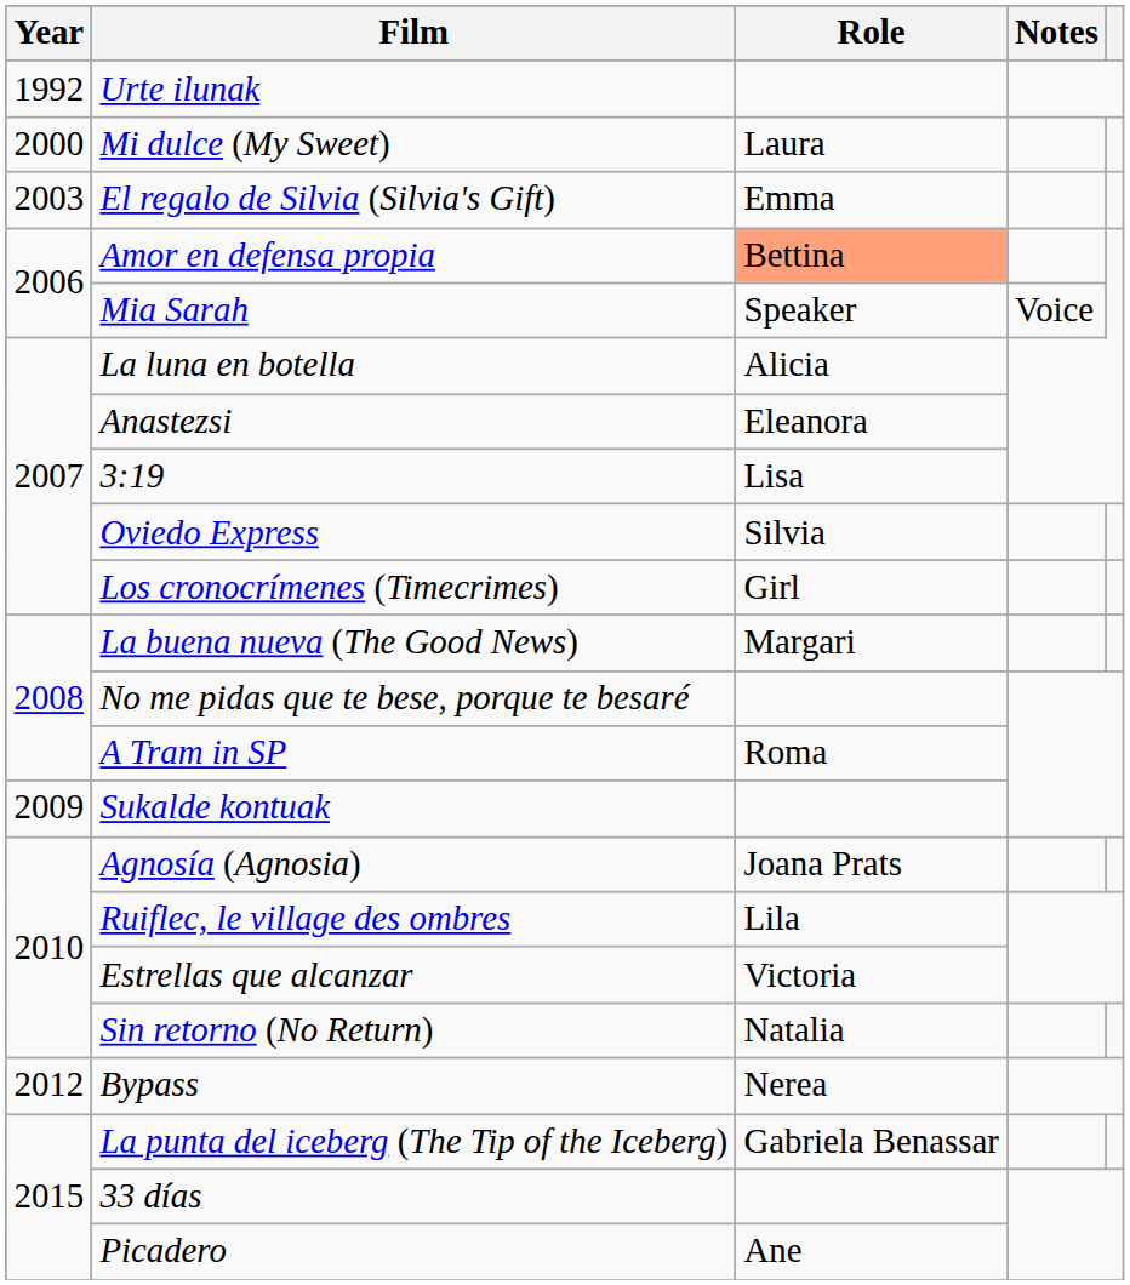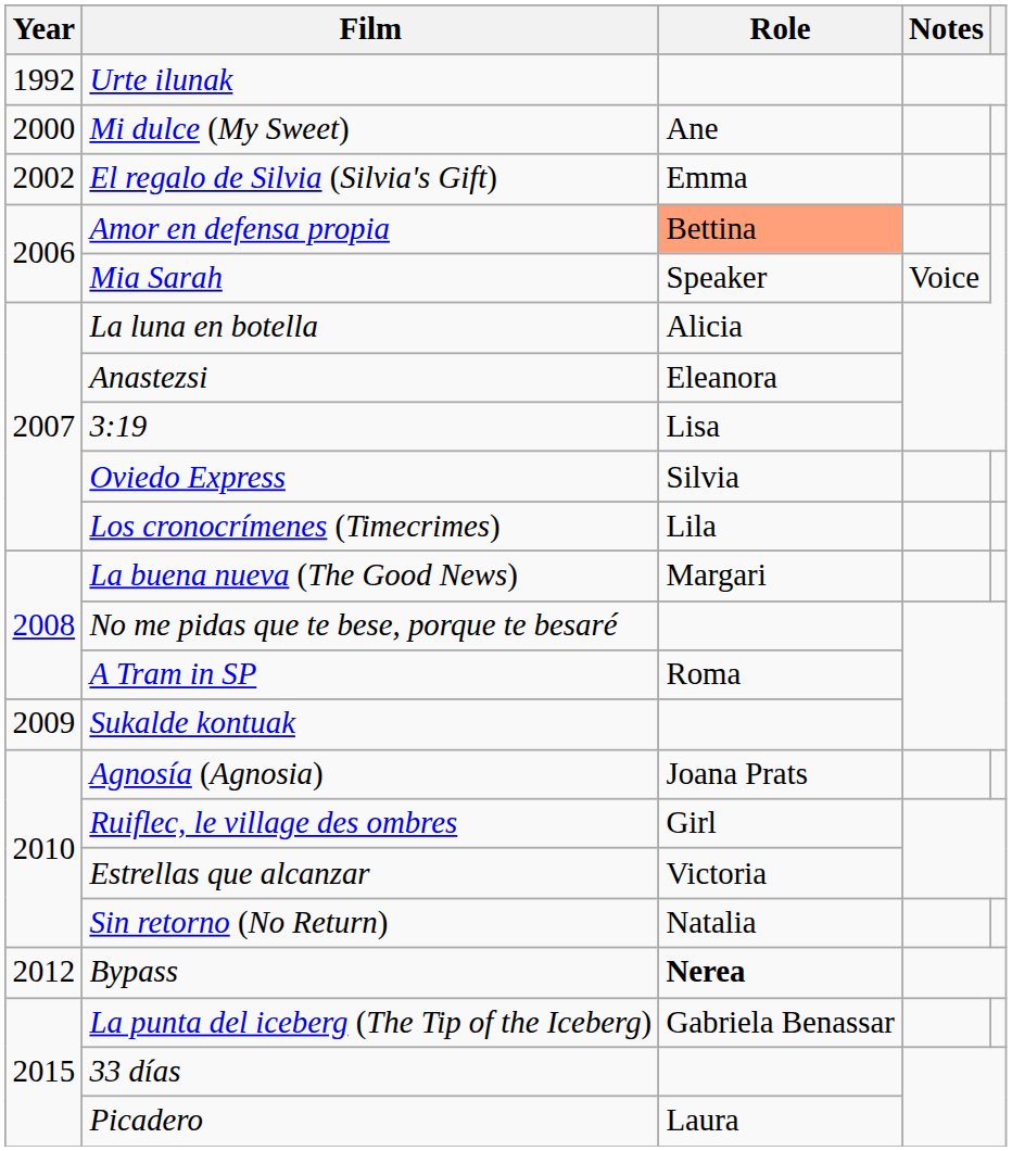Mi dulce (My Sweet) | Role: Laura -> Ane
El regalo de Silvia (Silvia's Gift) | Year: 2003 -> 2002
Los cronocrímenes (Timecrimes) | Role: Girl -> Lila
Ruiflec, le village des ombres | Role: Lila -> Girl
Bypass | Role: normal -> bold
Picadero | Role: Ane -> Laura
